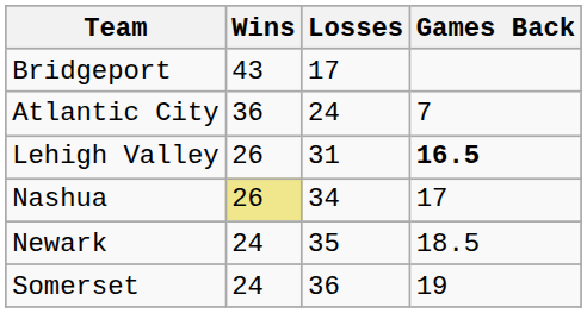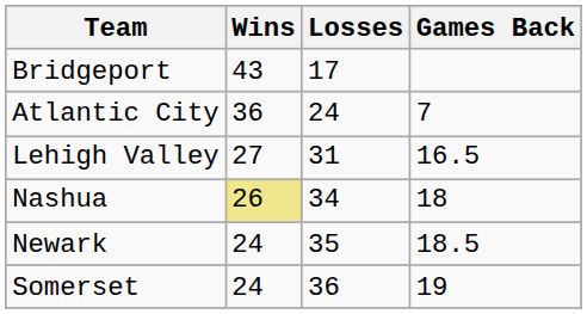Lehigh Valley | Wins: 26 -> 27
Lehigh Valley | Games Back: bold -> normal
Nashua | Games Back: 17 -> 18
